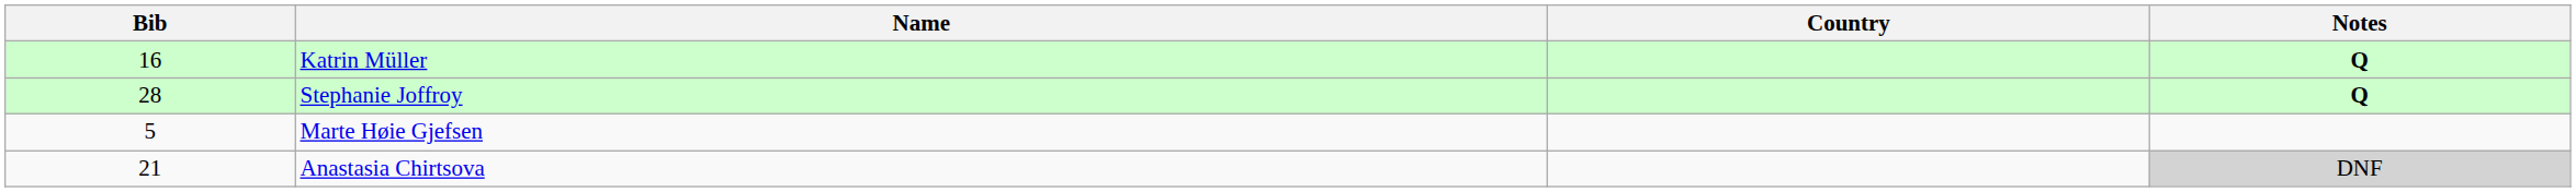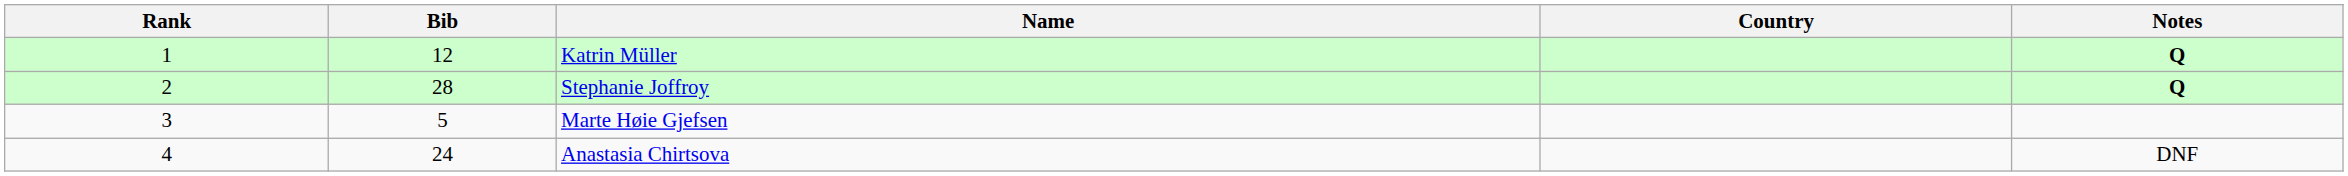+ column: Rank | 1 | 2 | 3 | 4
Katrin Müller | Bib: 16 -> 12
Anastasia Chirtsova | Bib: 21 -> 24
Anastasia Chirtsova | Notes: lightgrey background -> no background
